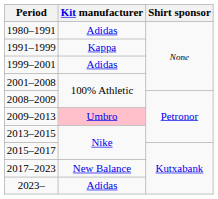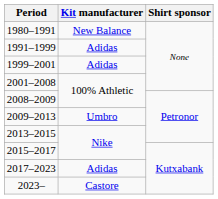1980–1991 | Kit manufacturer: Adidas -> New Balance
1991–1999 | Kit manufacturer: Kappa -> Adidas
2009–2013 | Kit manufacturer: pink background -> no background
2017–2023 | Kit manufacturer: New Balance -> Adidas
2023– | Kit manufacturer: Adidas -> Castore
